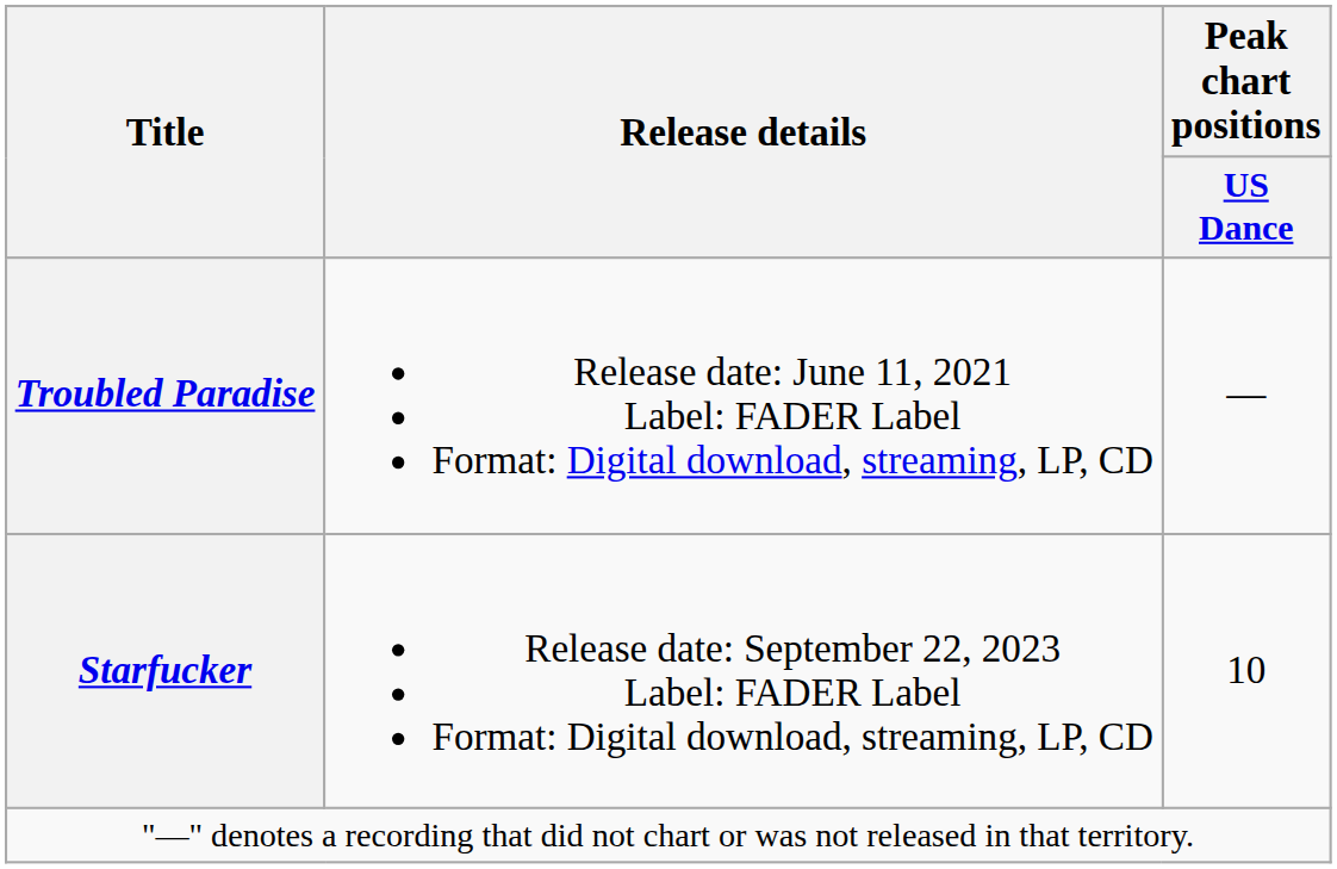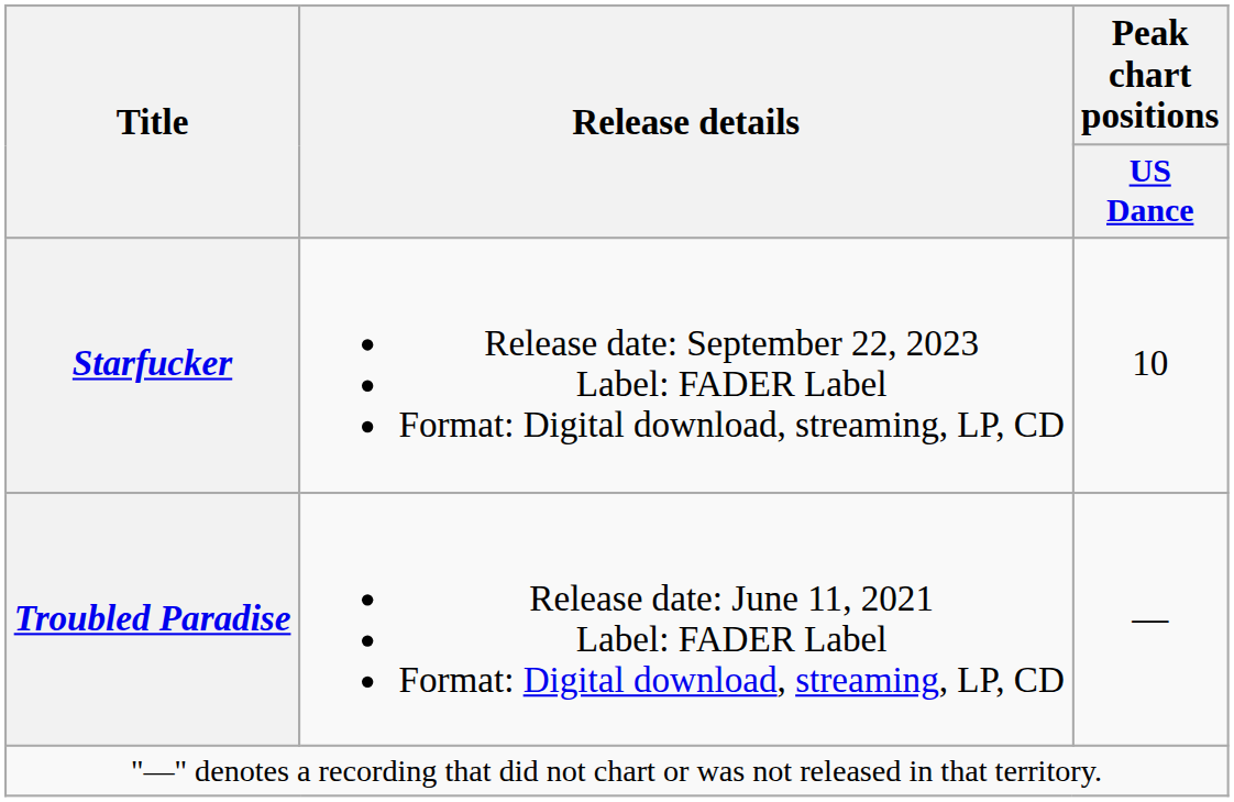rows swapped: Troubled Paradise <-> Starfucker
